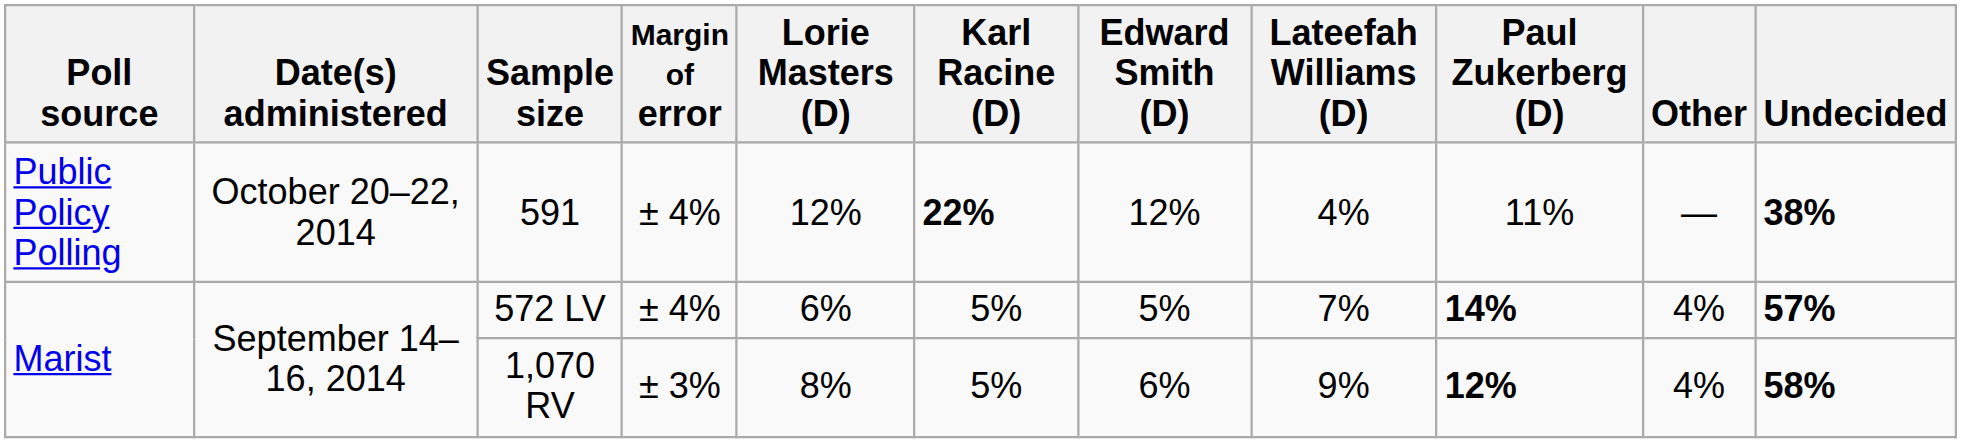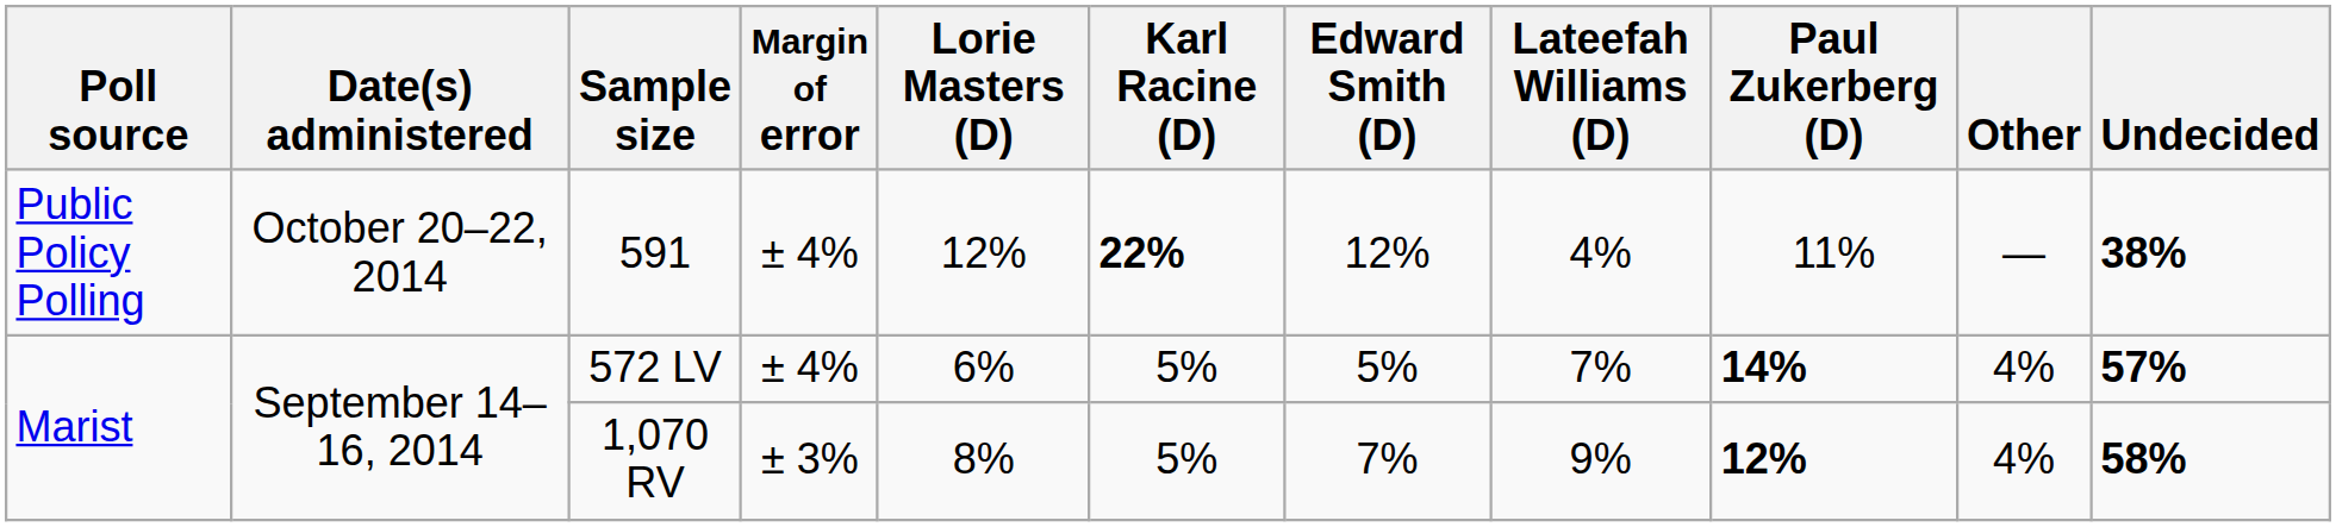1,070 RV | Edward Smith (D): 6% -> 7%
